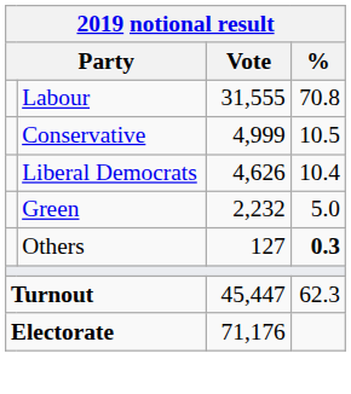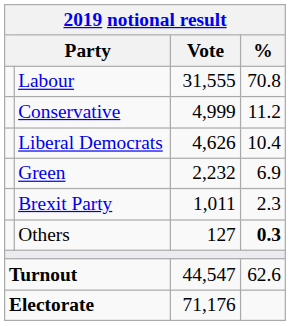Conservative | %: 10.5 -> 11.2
Green | %: 5.0 -> 6.9
+ row: Brexit Party | 1,011 | 2.3
Turnout | Vote: 45,447 -> 44,547
Turnout | %: 62.3 -> 62.6
